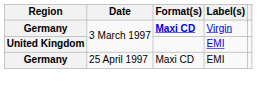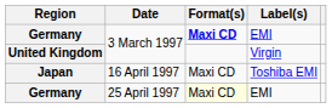Germany / 3 March 1997 | Label(s): Virgin -> EMI
United Kingdom | Label(s): EMI -> Virgin
+ row: Japan | 16 April 1997 | Maxi CD | Toshiba EMI
Germany / 25 April 1997 | Format(s): no background -> lightyellow background
